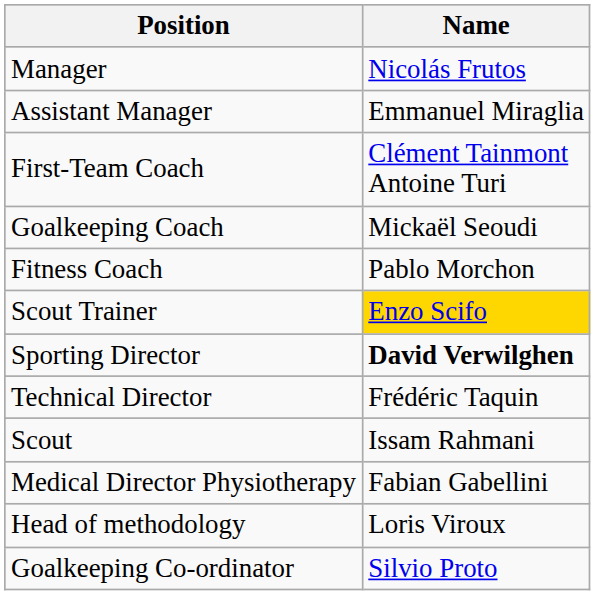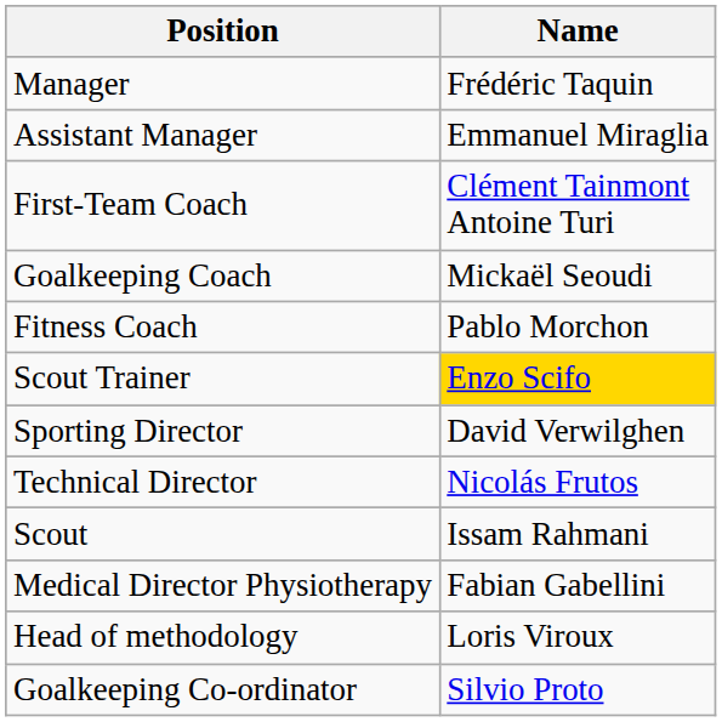Manager | Name: Nicolás Frutos -> Frédéric Taquin
Sporting Director | Name: bold -> normal
Technical Director | Name: Frédéric Taquin -> Nicolás Frutos
